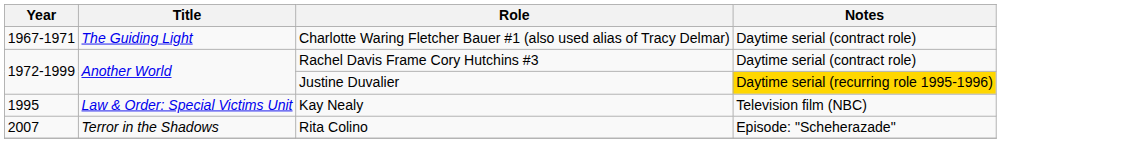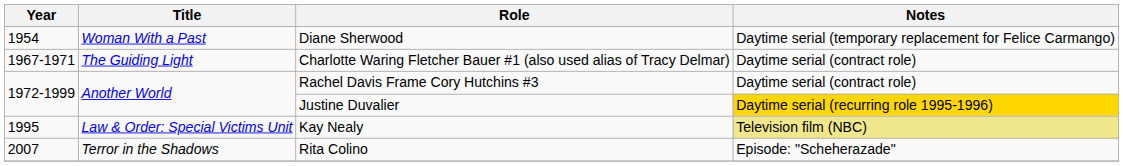+ row: 1954 | Woman With a Past | Diane Sherwood | Daytime serial (temporary replacement for Felice Carmango)
Kay Nealy | Notes: no background -> khaki background
